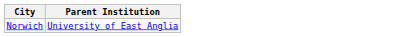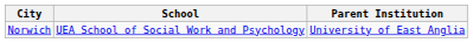+ column: School | UEA School of Social Work and Psychology
